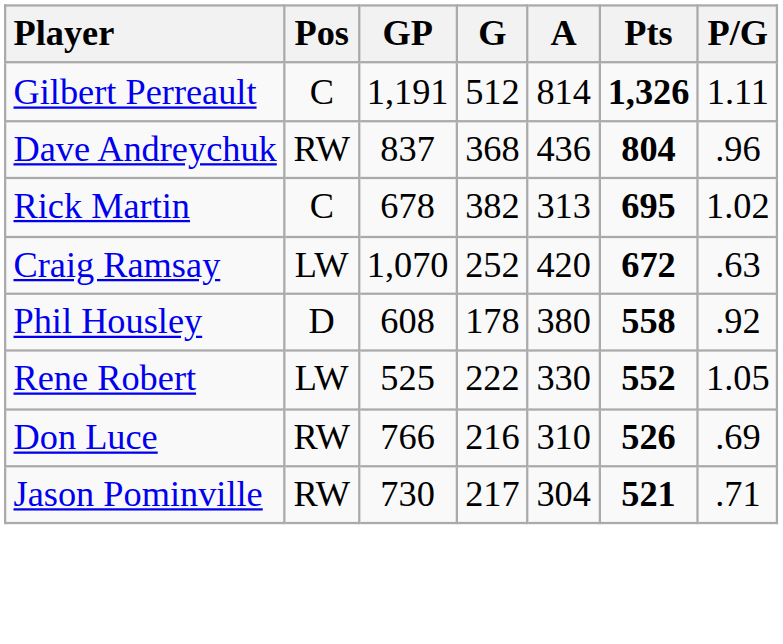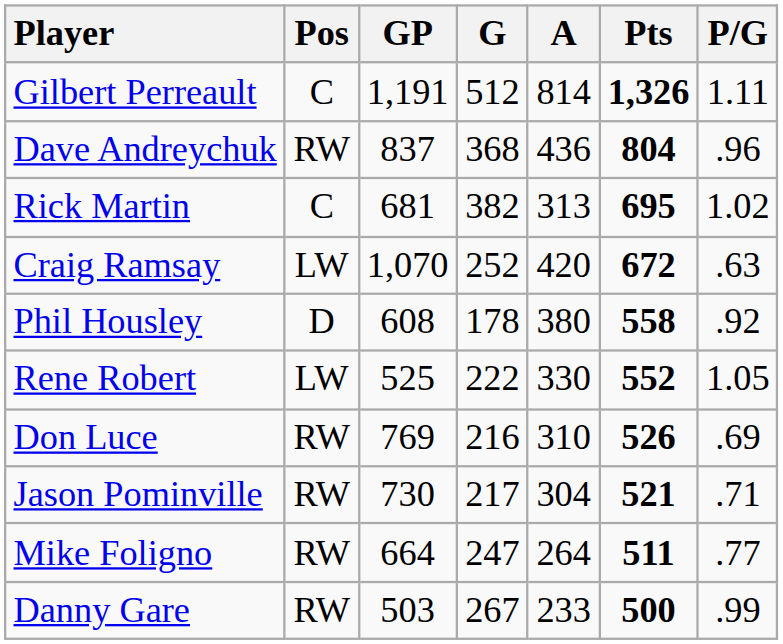Rick Martin | GP: 678 -> 681
Don Luce | GP: 766 -> 769
+ row: Mike Foligno | RW | 664 | 247 | 264 | 511 | .77
+ row: Danny Gare | RW | 503 | 267 | 233 | 500 | .99
